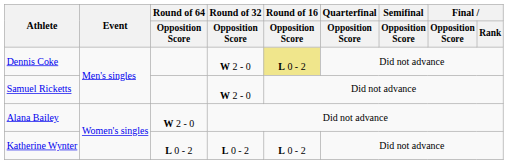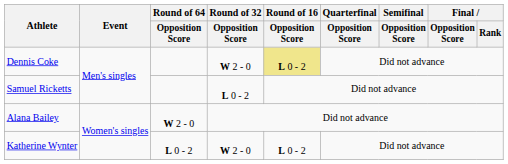Samuel Ricketts | Round of 32 / Opposition Score: W 2 - 0 -> L 0 - 2
Katherine Wynter | Round of 32 / Opposition Score: L 0 - 2 -> W 2 - 0
